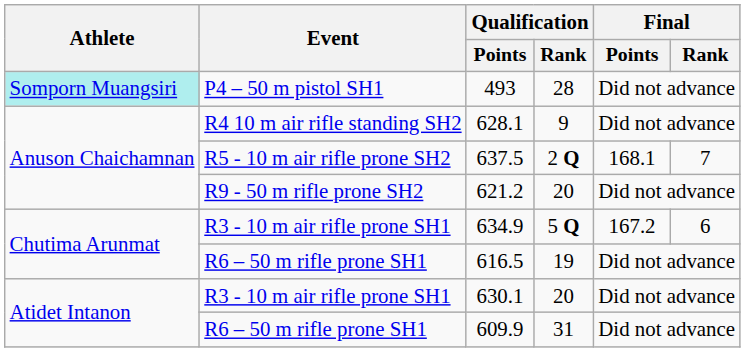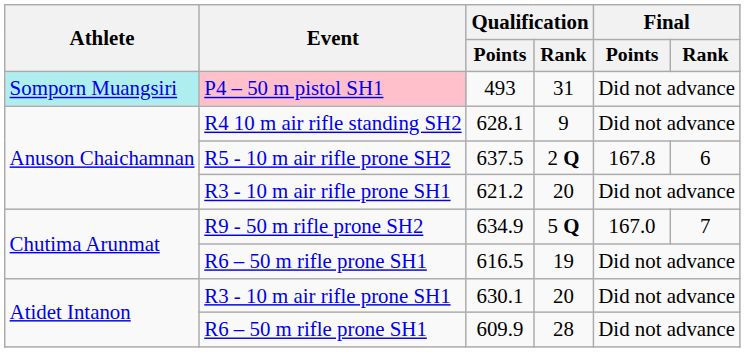493 | Event: no background -> pink background
493 | Qualification / Rank: 28 -> 31
637.5 | Final / Points: 168.1 -> 167.8
637.5 | Final / Rank: 7 -> 6
621.2 | Event: R9 - 50 m rifle prone SH2 -> R3 - 10 m air rifle prone SH1
634.9 | Event: R3 - 10 m air rifle prone SH1 -> R9 - 50 m rifle prone SH2
634.9 | Final / Points: 167.2 -> 167.0
634.9 | Final / Rank: 6 -> 7
609.9 | Qualification / Rank: 31 -> 28
